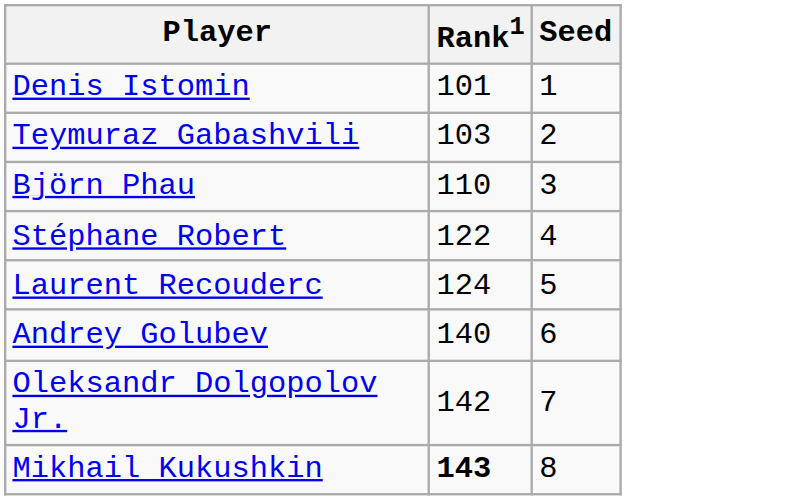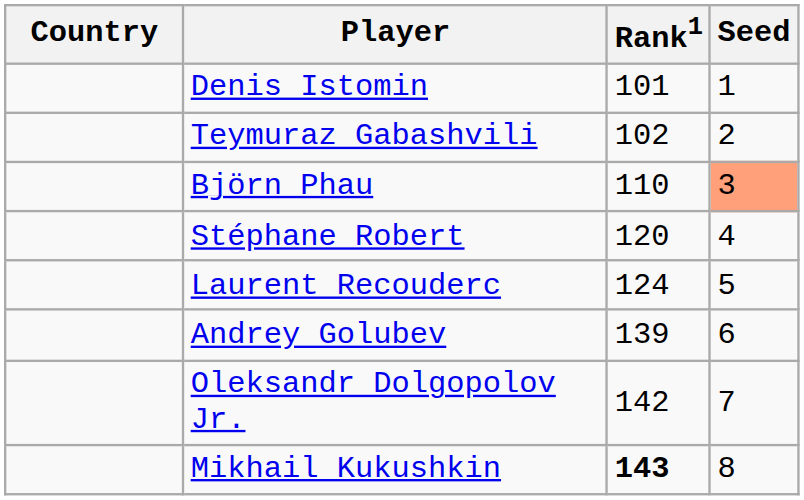+ column: Country
Teymuraz Gabashvili | Rank1: 103 -> 102
Björn Phau | Seed: no background -> lightsalmon background
Stéphane Robert | Rank1: 122 -> 120
Andrey Golubev | Rank1: 140 -> 139
